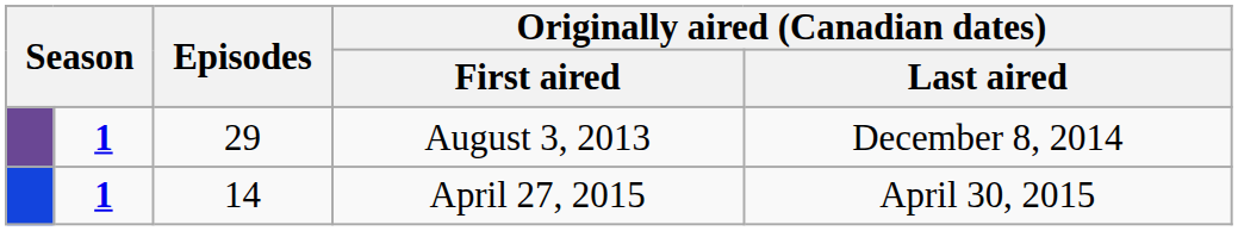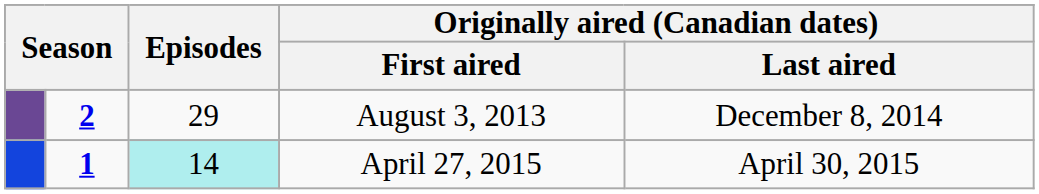August 3, 2013 | column 2: 1 -> 2
April 27, 2015 | Episodes: no background -> paleturquoise background
